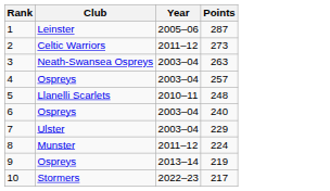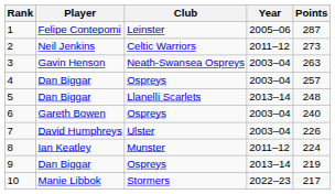+ column: Player | Felipe Contepomi | Neil Jenkins | Gavin Henson | Dan Biggar | Dan Biggar | Gareth Bowen | David Humphreys | Ian Keatley | Dan Biggar | Manie Libbok
5 | Year: 2010–11 -> 2013–14
7 | Points: 229 -> 226
